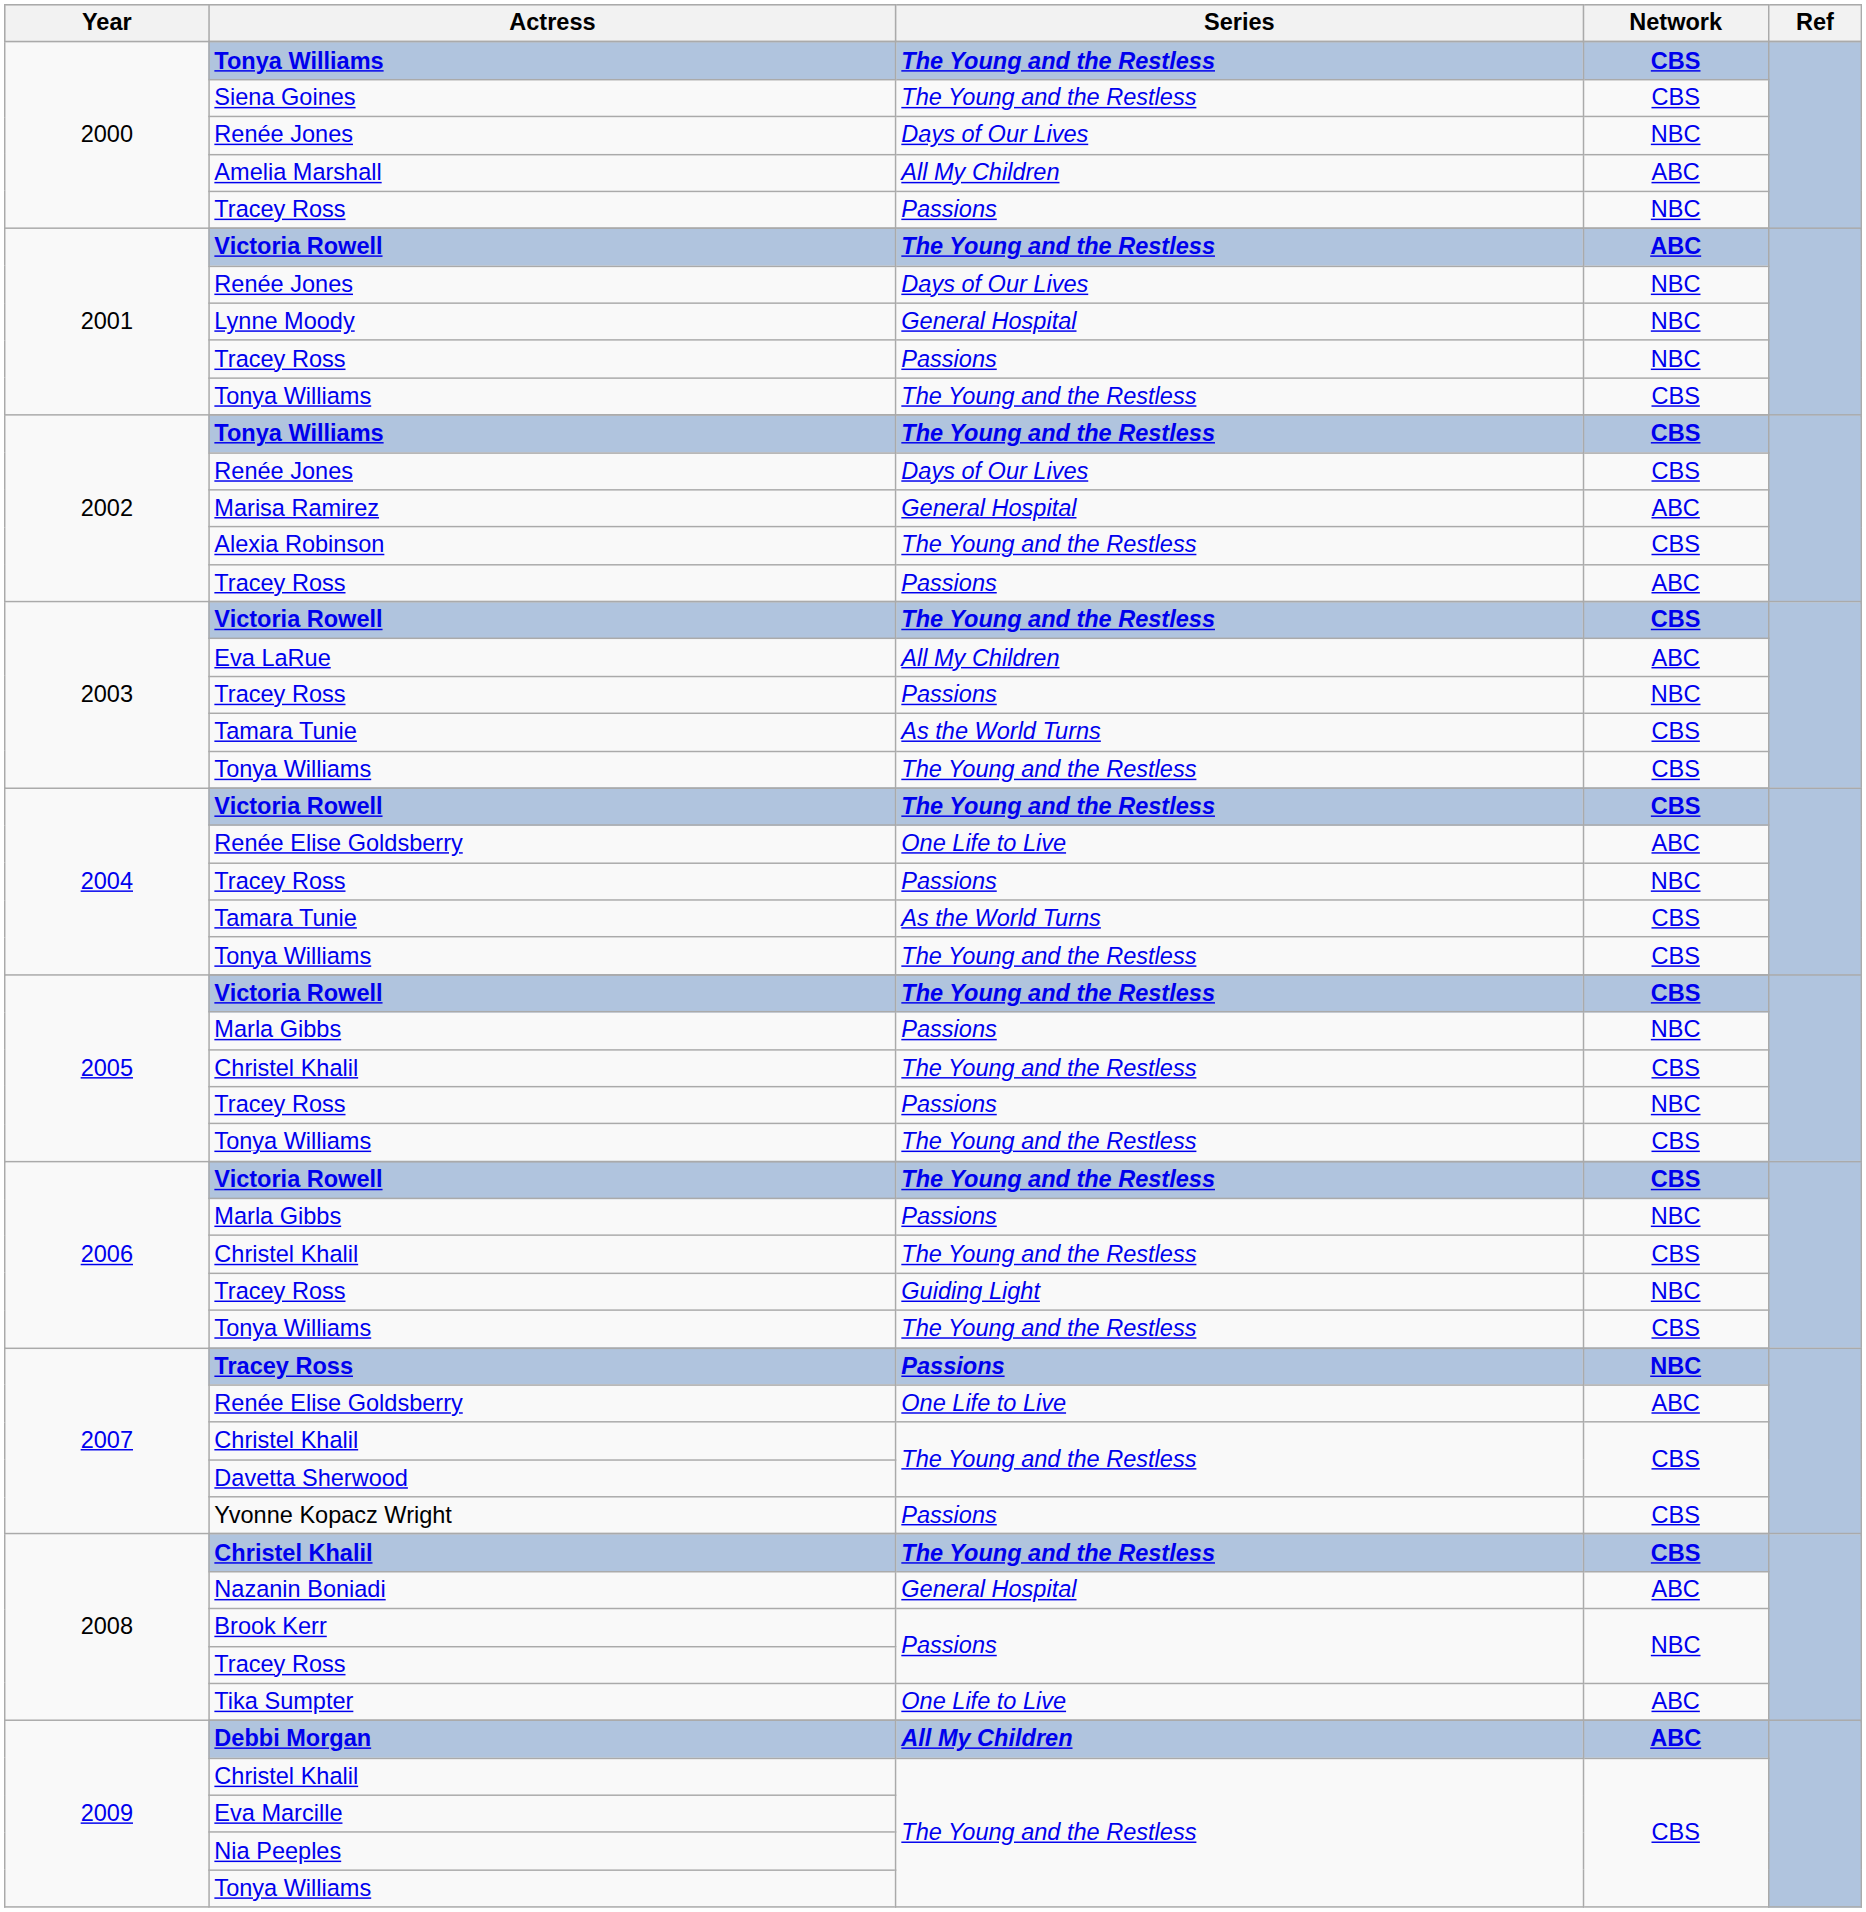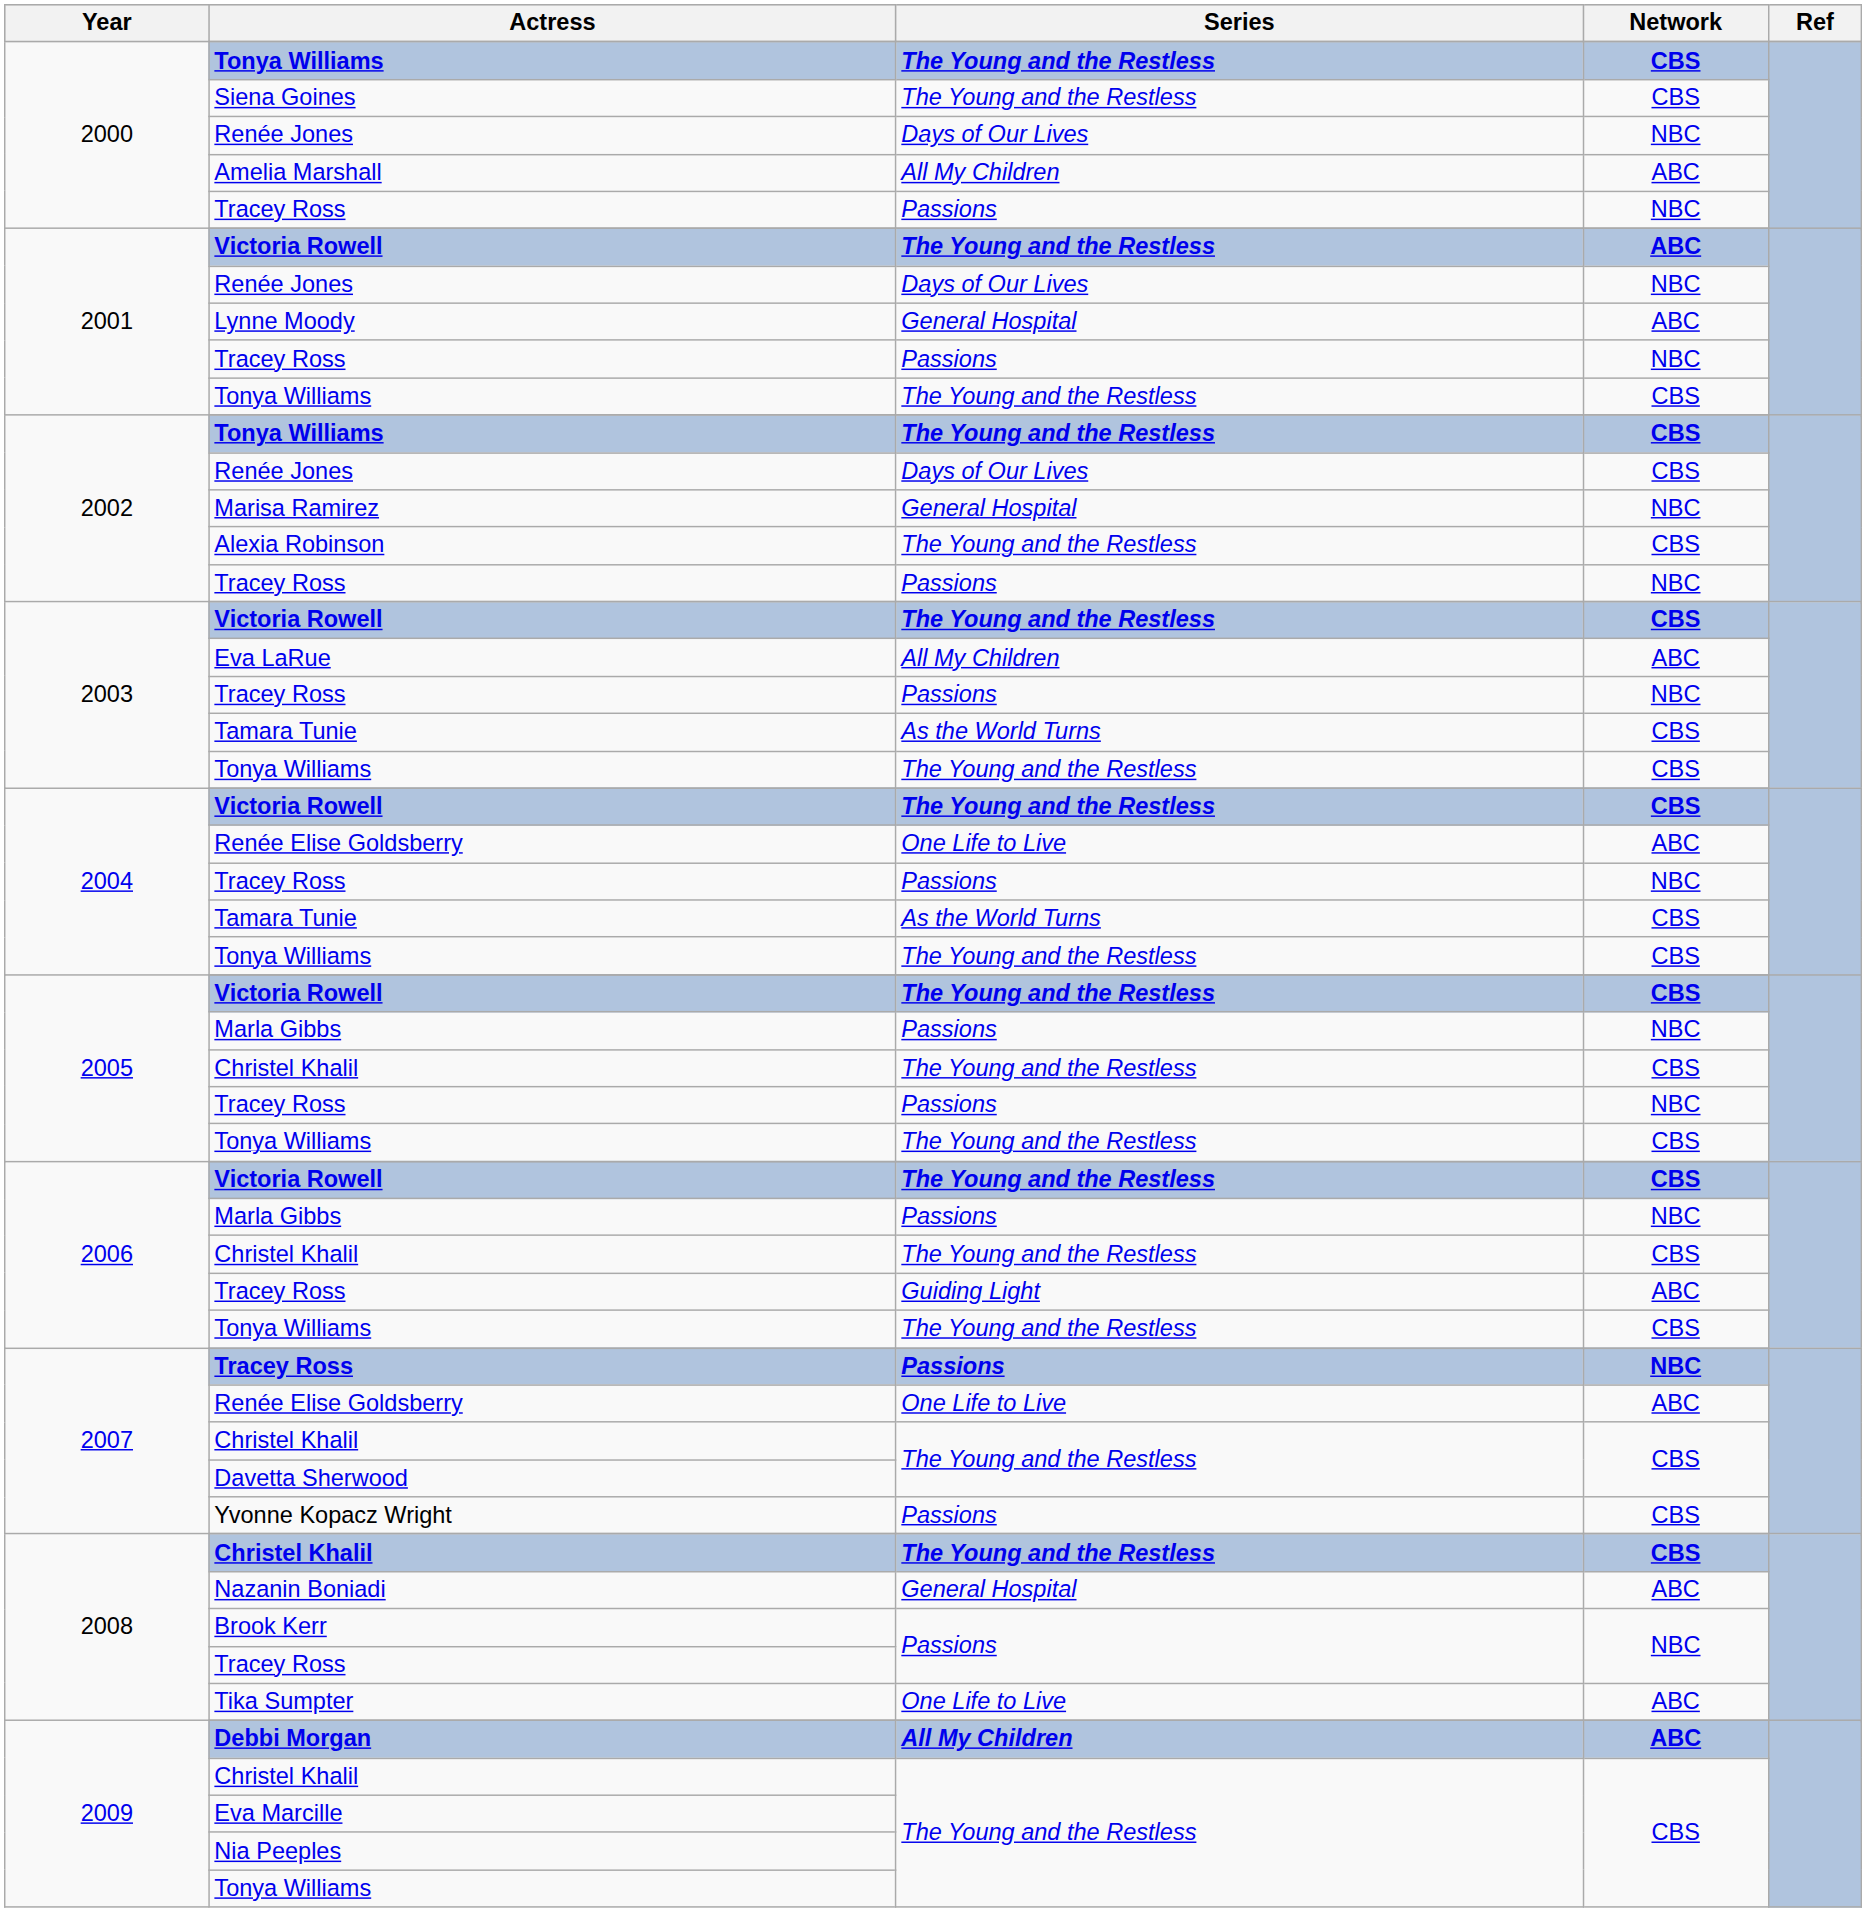Lynne Moody | Network: NBC -> ABC
Marisa Ramirez | Network: ABC -> NBC
2002 / Tracey Ross | Network: ABC -> NBC
2006 / Tracey Ross | Network: NBC -> ABC
